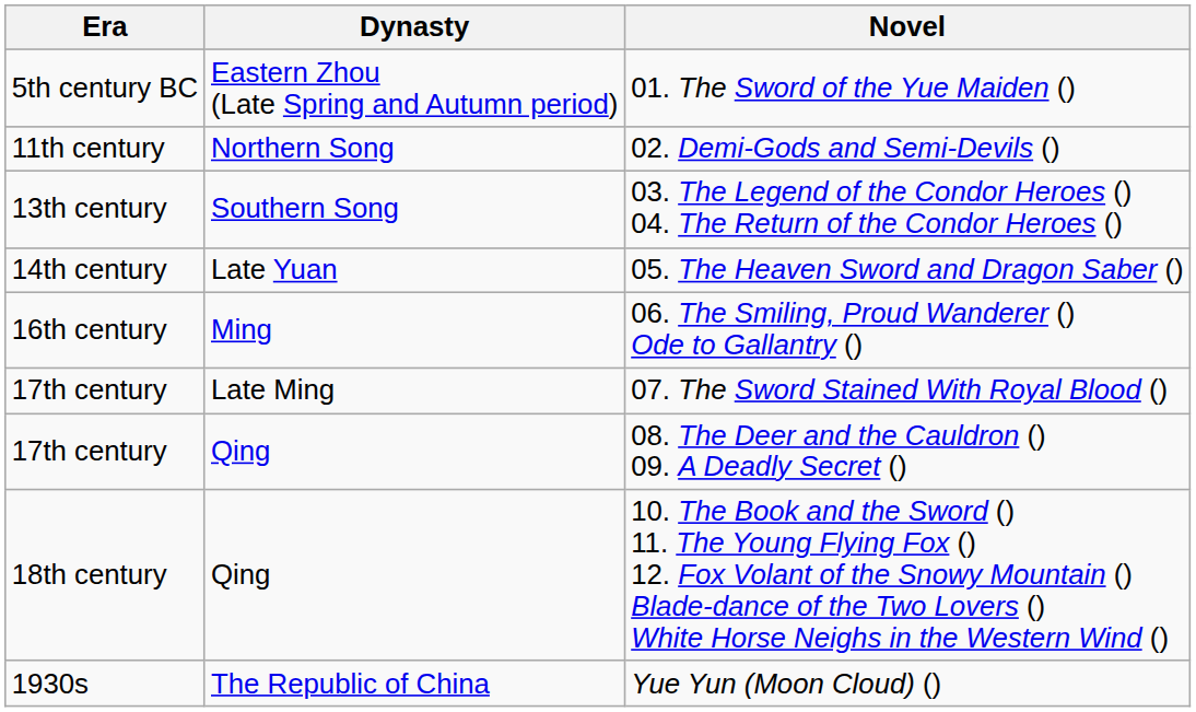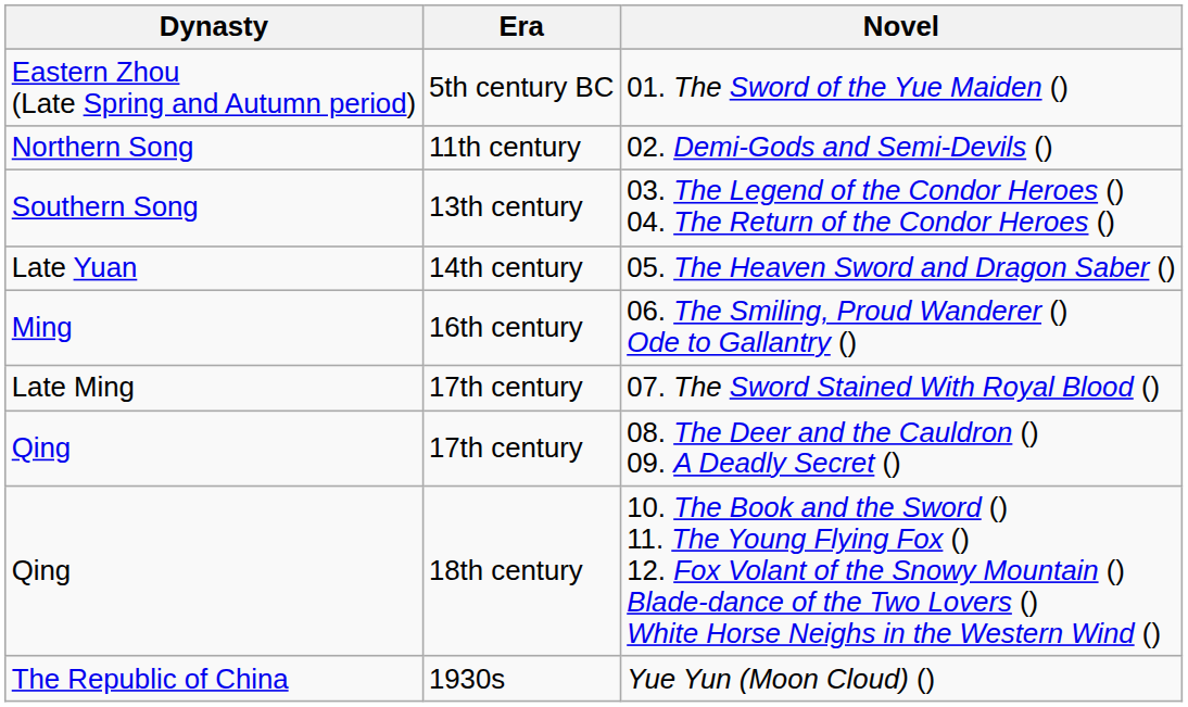columns swapped: Era <-> Dynasty
